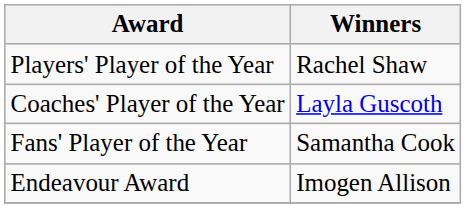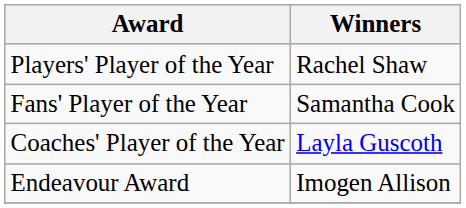rows swapped: Coaches' Player of the Year <-> Fans' Player of the Year
